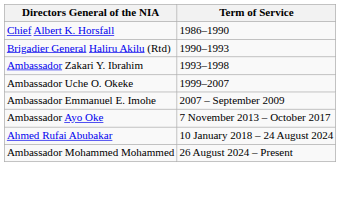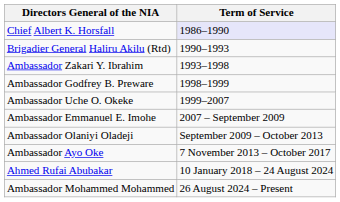Chief Albert K. Horsfall | Term of Service: no background -> lavender background
+ row: Ambassador Godfrey B. Preware | 1998–1999
+ row: Ambassador Olaniyi Oladeji | September 2009 – October 2013
